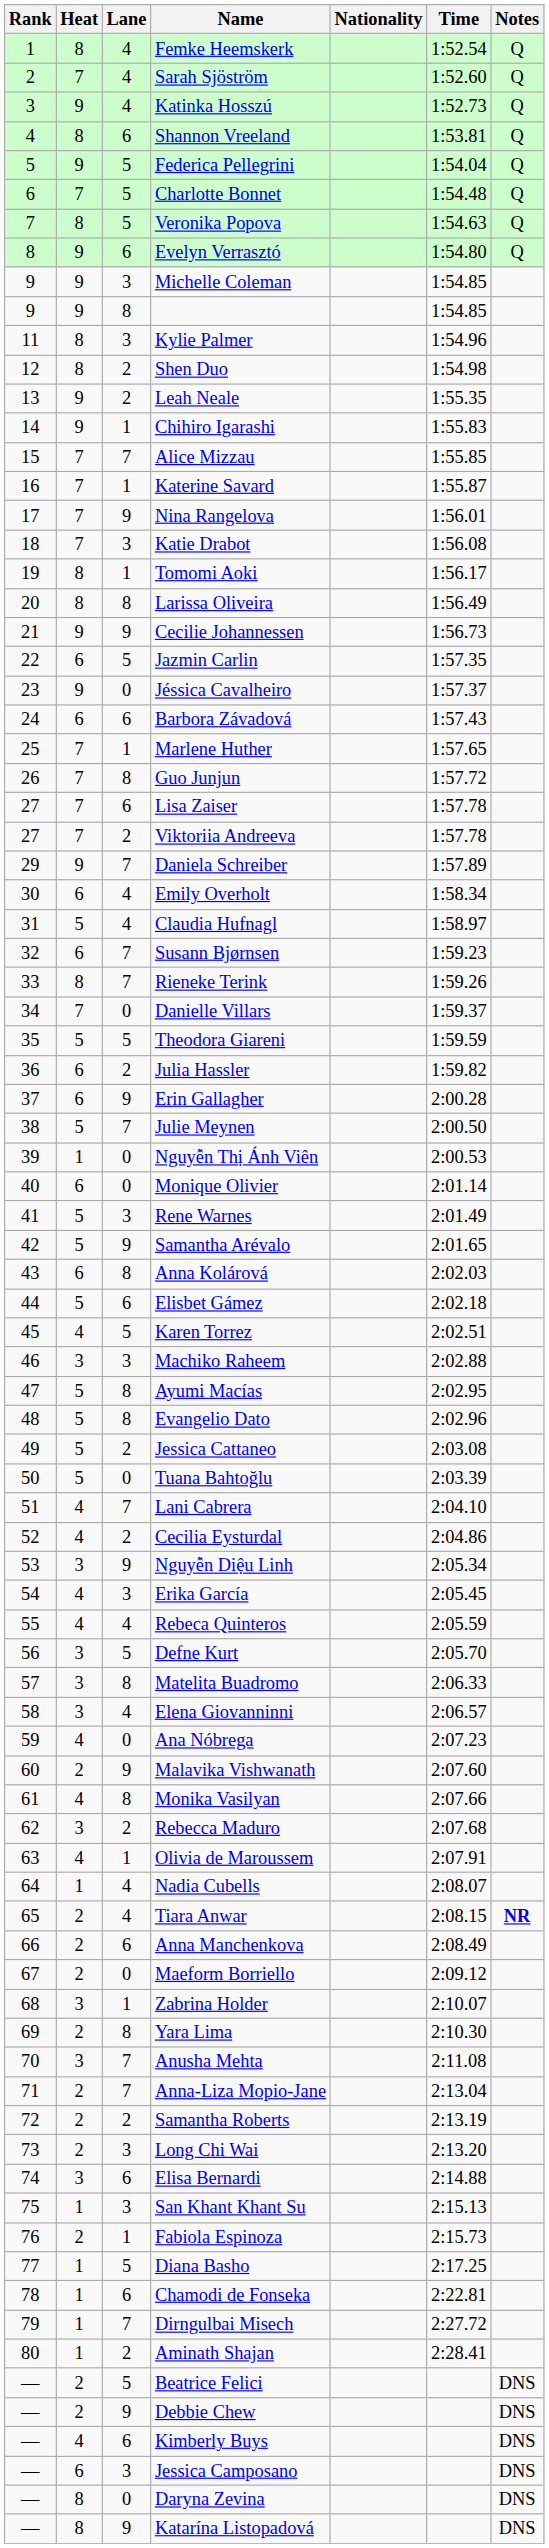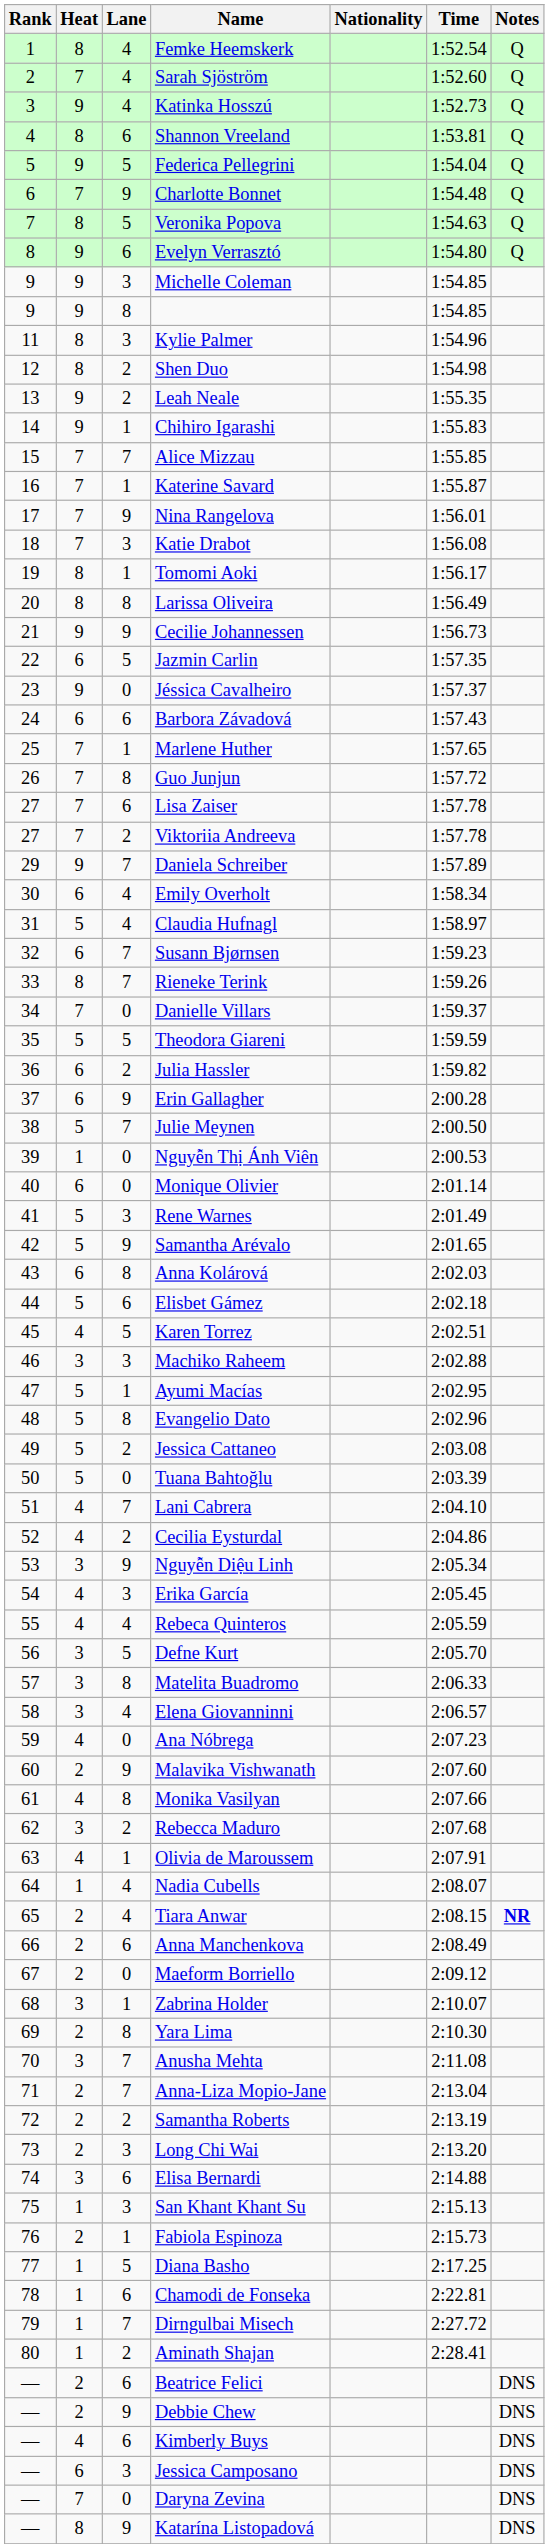Charlotte Bonnet | Lane: 5 -> 9
Ayumi Macías | Lane: 8 -> 1
Beatrice Felici | Lane: 5 -> 6
Daryna Zevina | Heat: 8 -> 7
